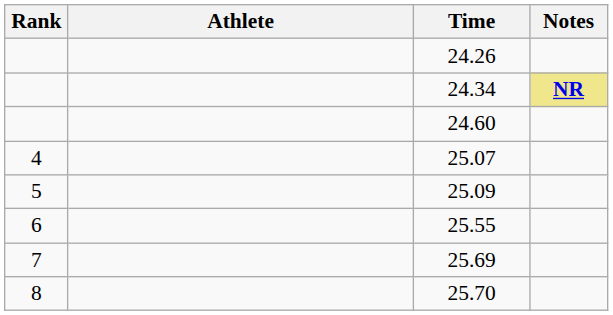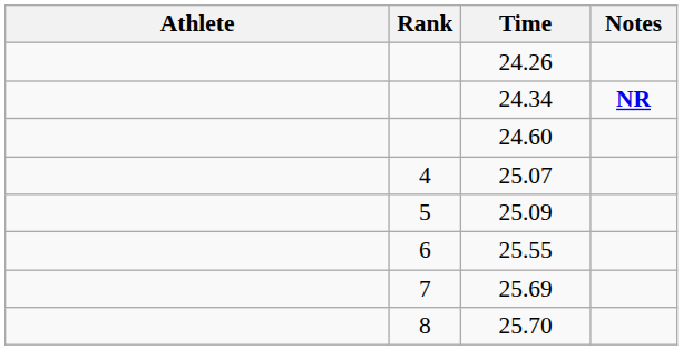columns swapped: Rank <-> Athlete
24.34 | Notes: khaki background -> no background
